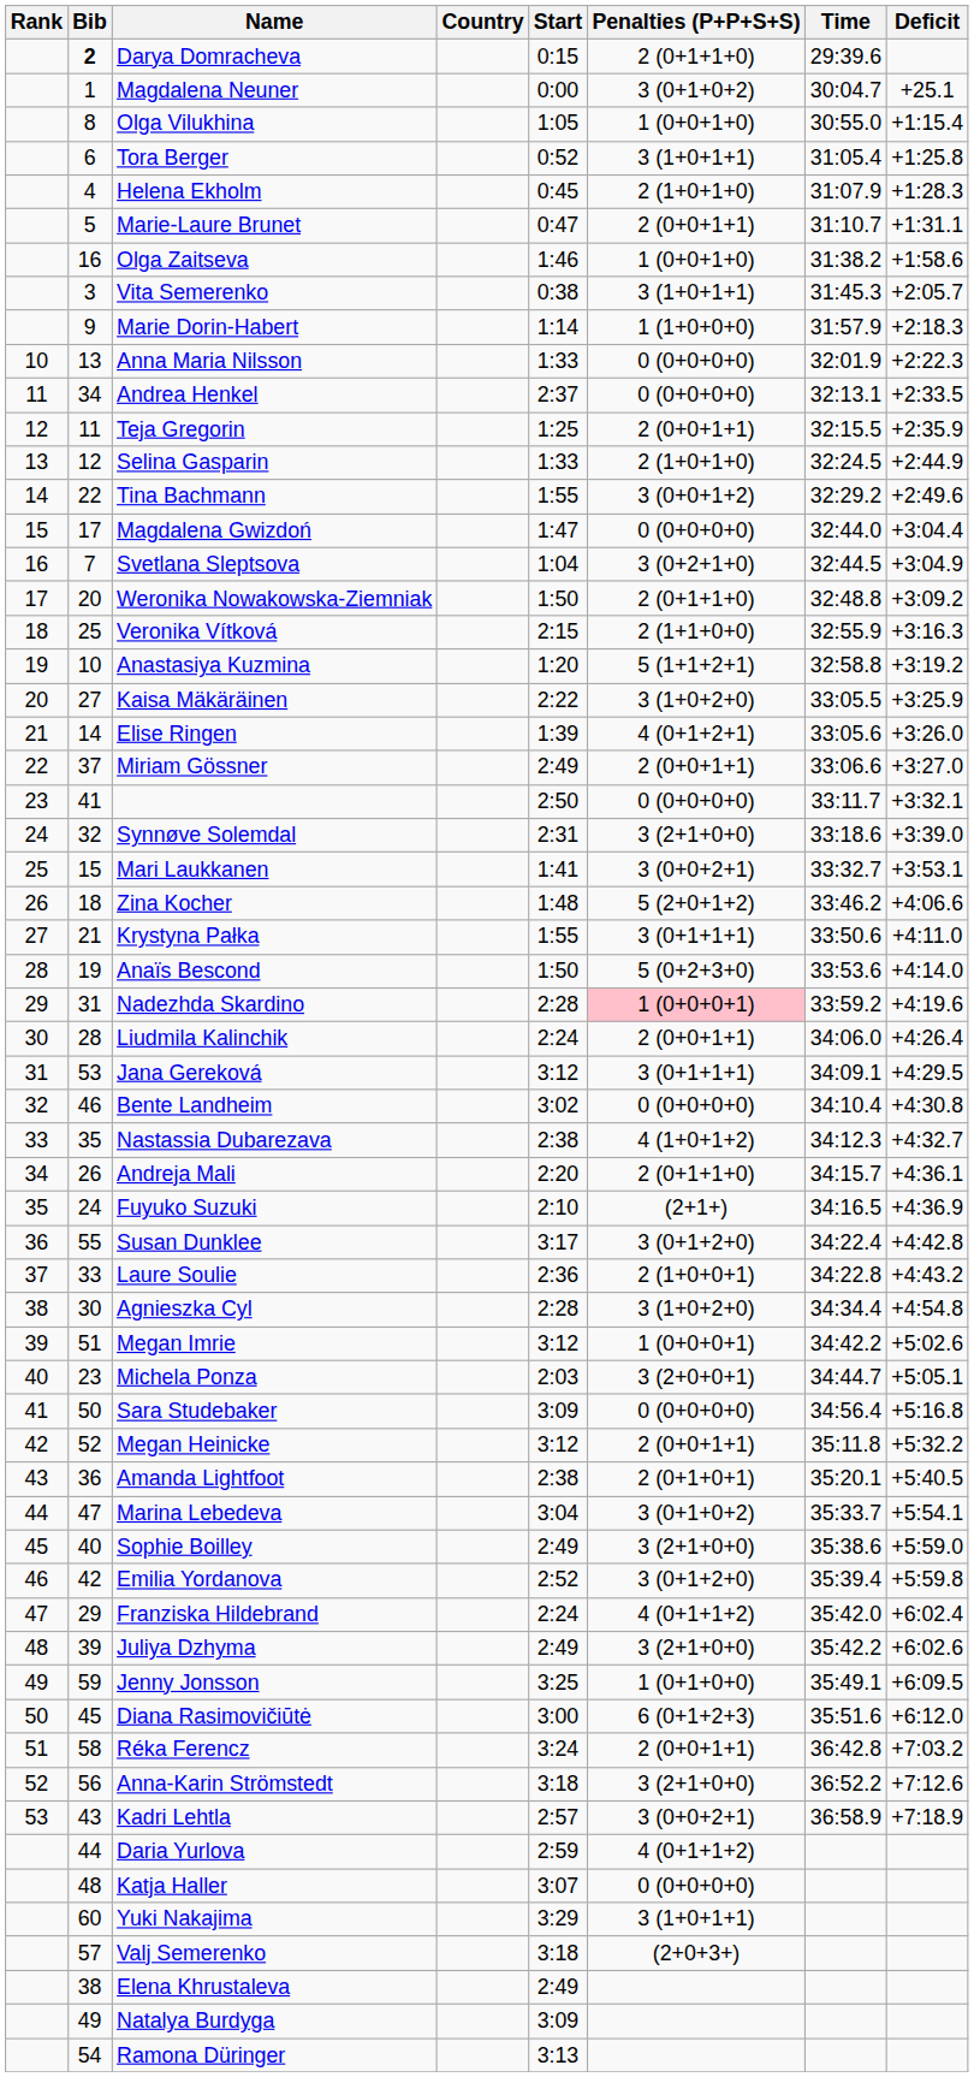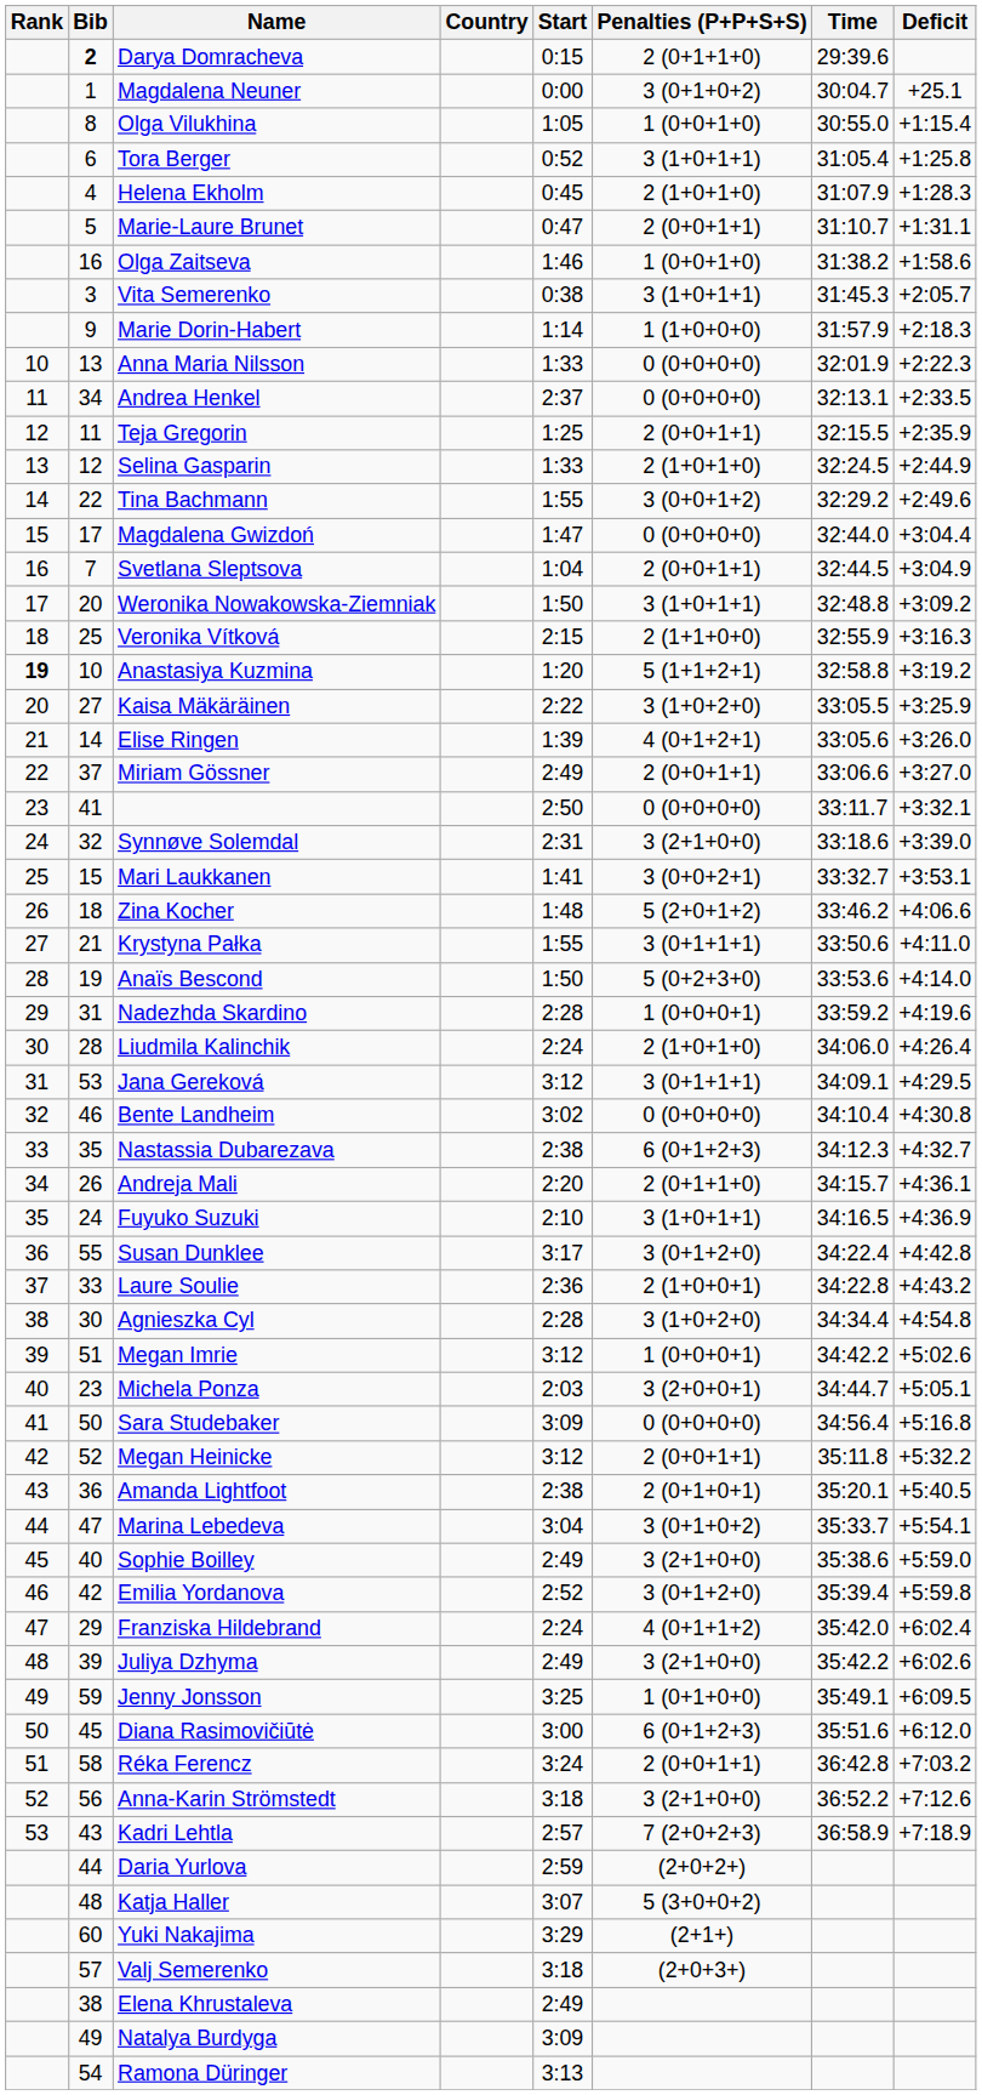Svetlana Sleptsova | Penalties (P+P+S+S): 3 (0+2+1+0) -> 2 (0+0+1+1)
Weronika Nowakowska-Ziemniak | Penalties (P+P+S+S): 2 (0+1+1+0) -> 3 (1+0+1+1)
Anastasiya Kuzmina | Rank: normal -> bold
Nadezhda Skardino | Penalties (P+P+S+S): pink background -> no background
Liudmila Kalinchik | Penalties (P+P+S+S): 2 (0+0+1+1) -> 2 (1+0+1+0)
Nastassia Dubarezava | Penalties (P+P+S+S): 4 (1+0+1+2) -> 6 (0+1+2+3)
Fuyuko Suzuki | Penalties (P+P+S+S): (2+1+) -> 3 (1+0+1+1)
Kadri Lehtla | Penalties (P+P+S+S): 3 (0+0+2+1) -> 7 (2+0+2+3)
Daria Yurlova | Penalties (P+P+S+S): 4 (0+1+1+2) -> (2+0+2+)
Katja Haller | Penalties (P+P+S+S): 0 (0+0+0+0) -> 5 (3+0+0+2)
Yuki Nakajima | Penalties (P+P+S+S): 3 (1+0+1+1) -> (2+1+)
